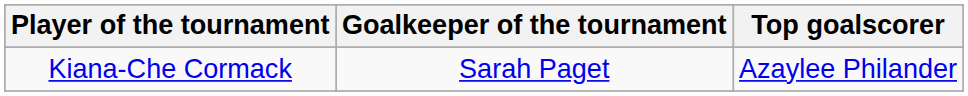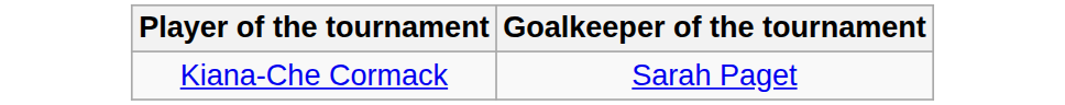- column: Top goalscorer | Azaylee Philander
